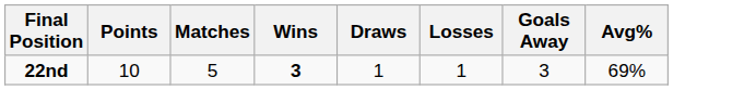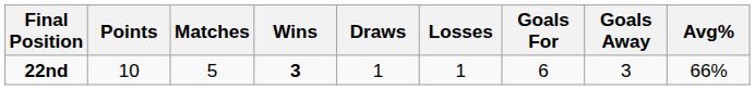+ column: Goals For | 6
22nd | Avg%: 69% -> 66%
